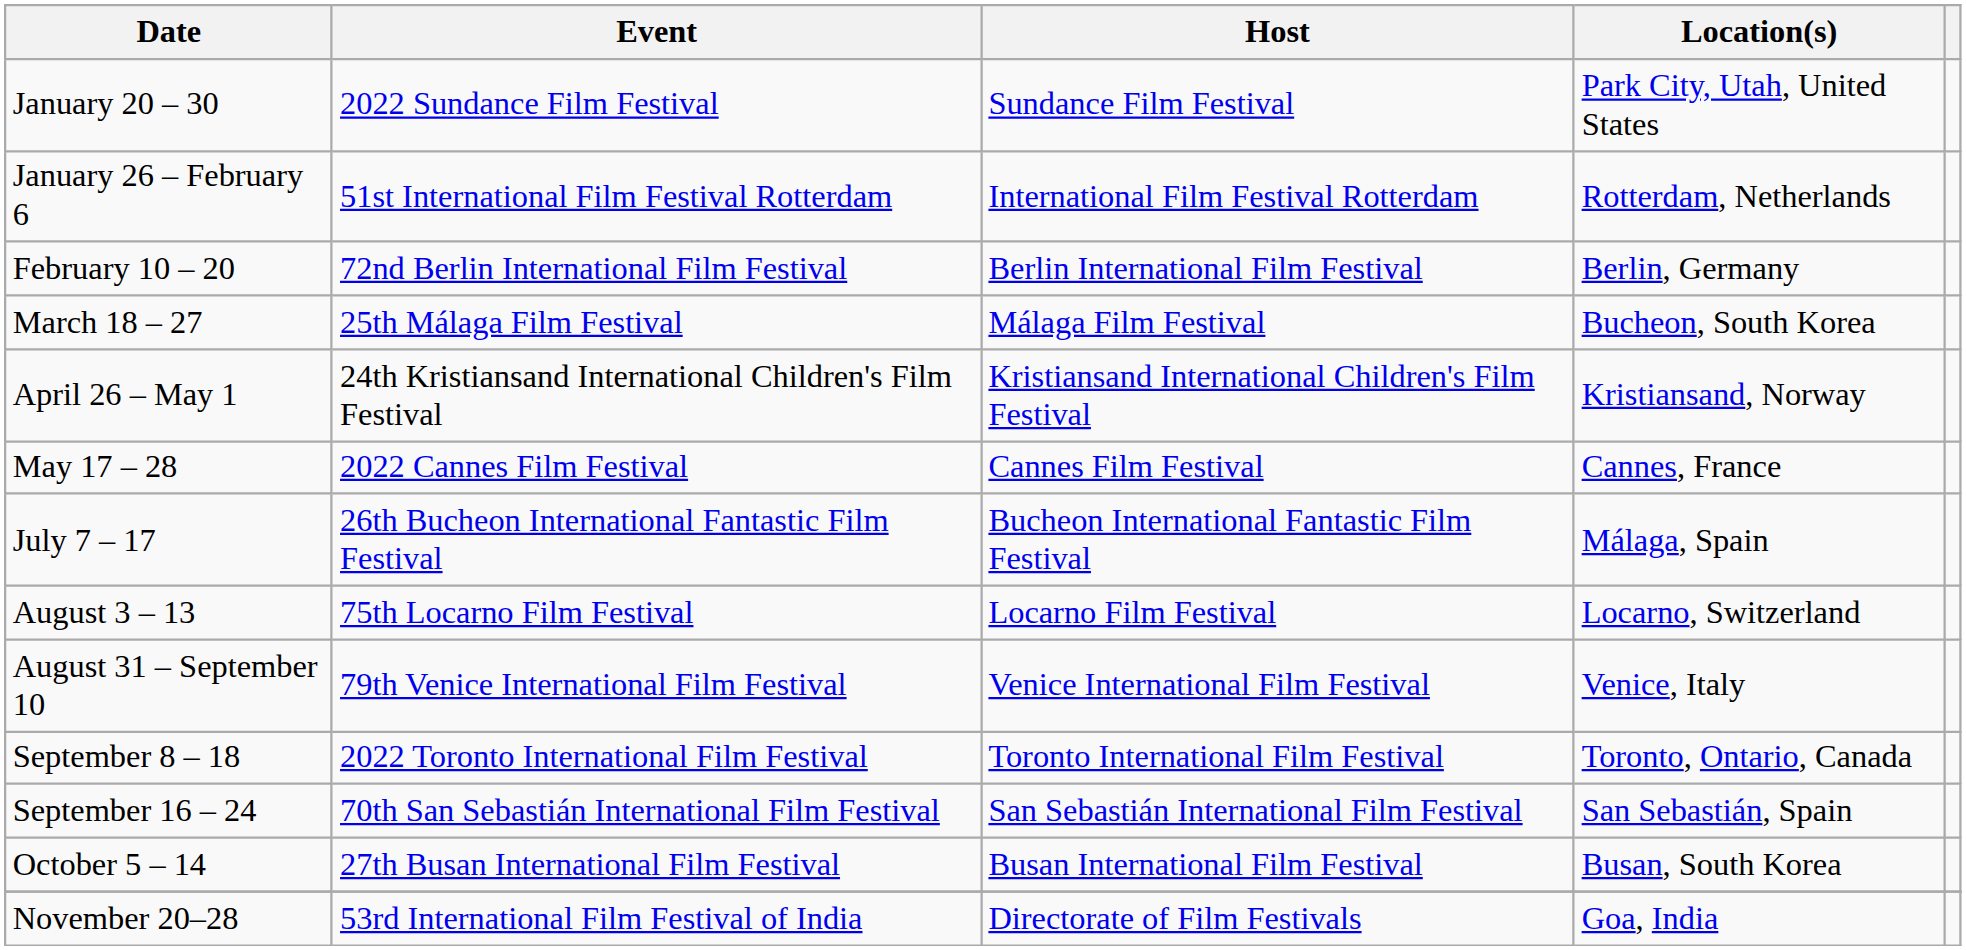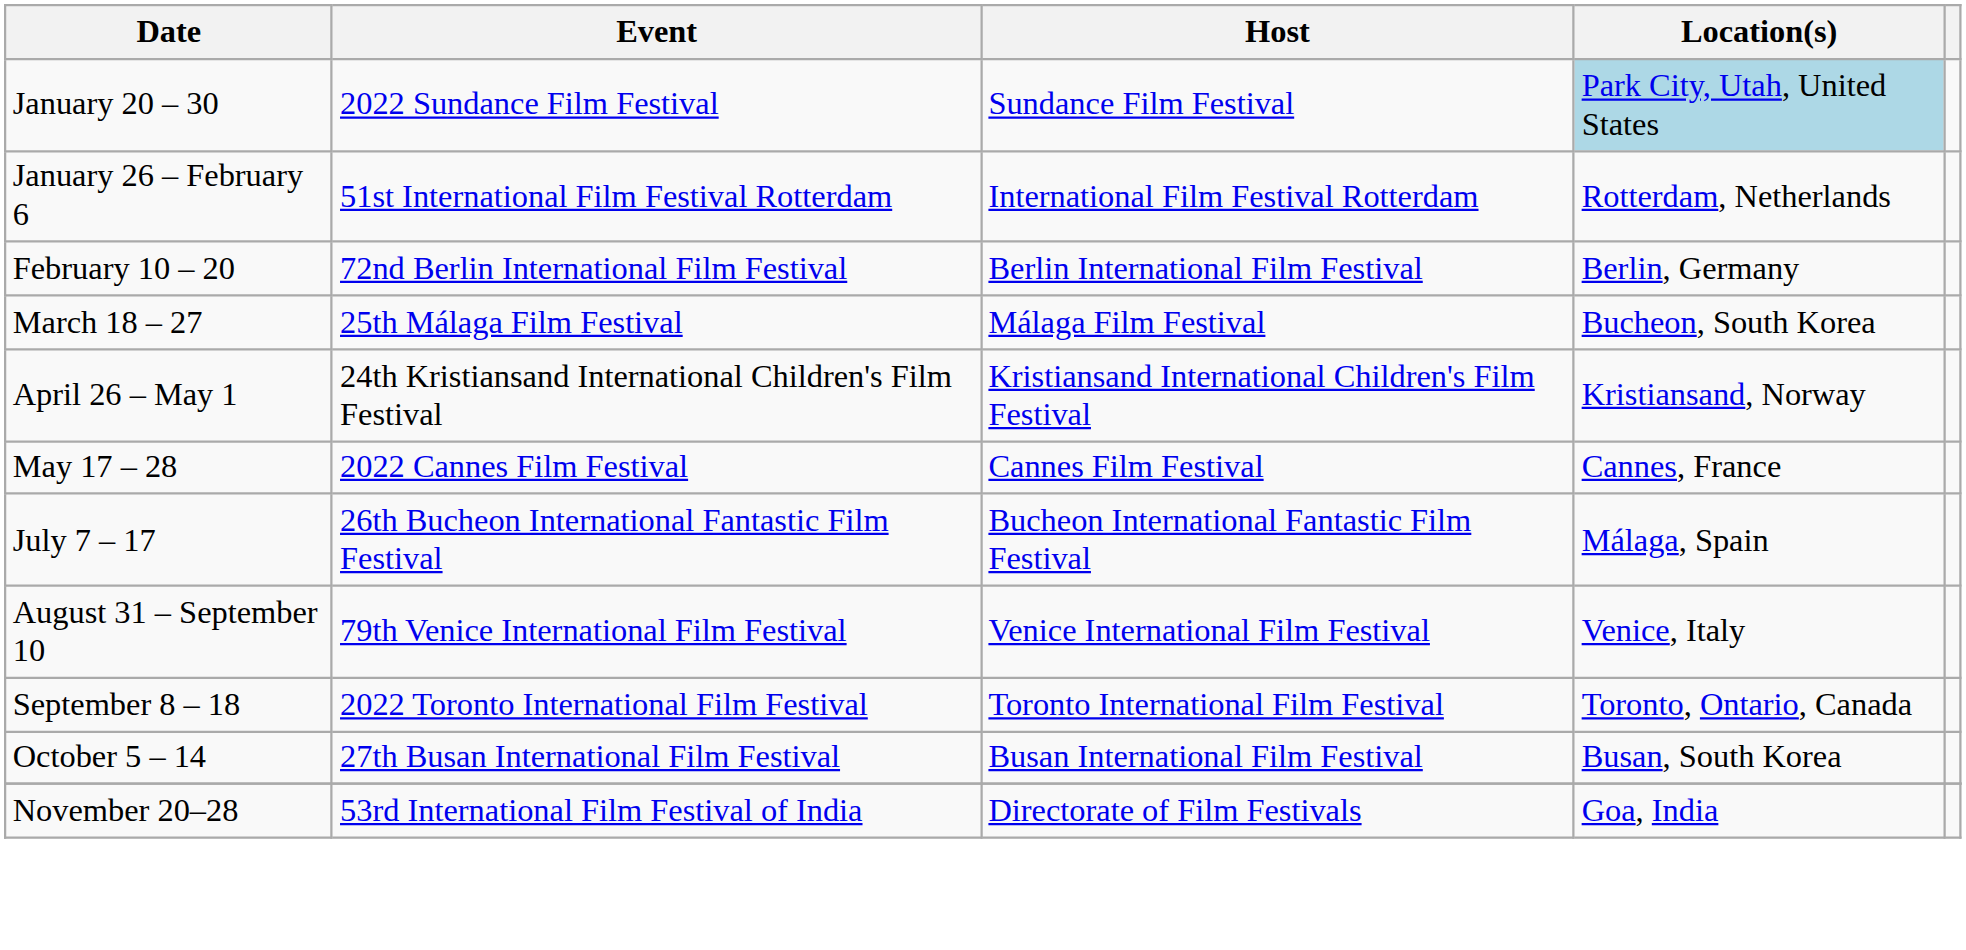January 20 – 30 | Location(s): no background -> lightblue background
- row: August 3 – 13 | 75th Locarno Film Festival | Locarno Film Festival | Locarno, Switzerland
- row: September 16 – 24 | 70th San Sebastián International Film Festival | San Sebastián International Film Festival | San Sebastián, Spain
